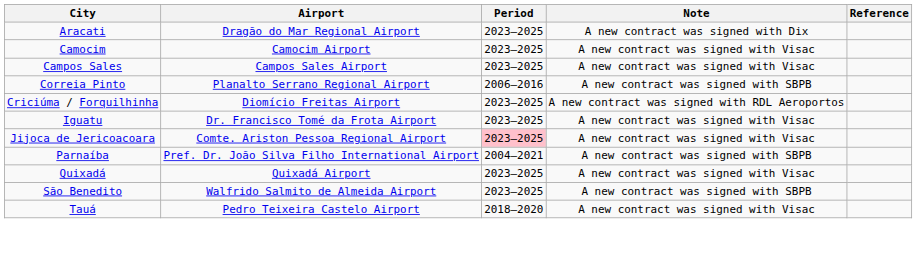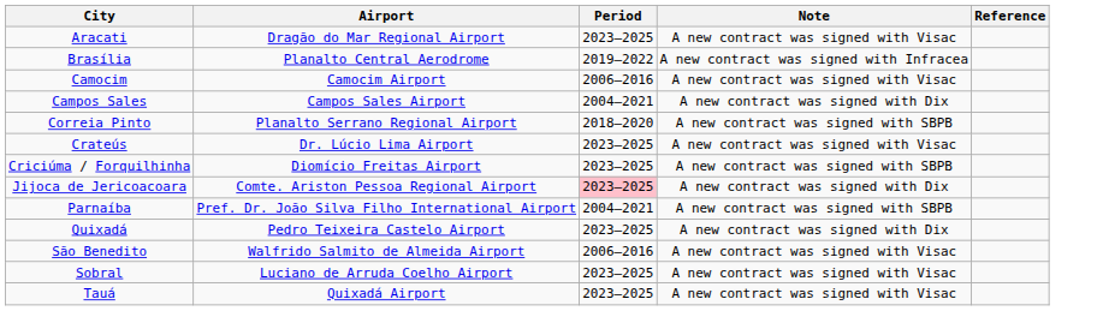Aracati | Note: A new contract was signed with Dix -> A new contract was signed with Visac
+ row: Brasília | Planalto Central Aerodrome | 2019–2022 | A new contract was signed with Infracea
Camocim | Period: 2023–2025 -> 2006–2016
Campos Sales | Period: 2023–2025 -> 2004–2021
Campos Sales | Note: A new contract was signed with Visac -> A new contract was signed with Dix
Correia Pinto | Period: 2006–2016 -> 2018–2020
+ row: Crateús | Dr. Lúcio Lima Airport | 2023–2025 | A new contract was signed with Visac
Criciúma / Forquilhinha | Note: A new contract was signed with RDL Aeroportos -> A new contract was signed with SBPB
- row: Iguatu | Dr. Francisco Tomé da Frota Airport | 2023–2025 | A new contract was signed with Visac
Jijoca de Jericoacoara | Note: A new contract was signed with Visac -> A new contract was signed with Dix
Quixadá | Airport: Quixadá Airport -> Pedro Teixeira Castelo Airport
Quixadá | Note: A new contract was signed with Visac -> A new contract was signed with Dix
São Benedito | Period: 2023–2025 -> 2006–2016
São Benedito | Note: A new contract was signed with SBPB -> A new contract was signed with Visac
+ row: Sobral | Luciano de Arruda Coelho Airport | 2023–2025 | A new contract was signed with Visac
Tauá | Airport: Pedro Teixeira Castelo Airport -> Quixadá Airport
Tauá | Period: 2018–2020 -> 2023–2025
